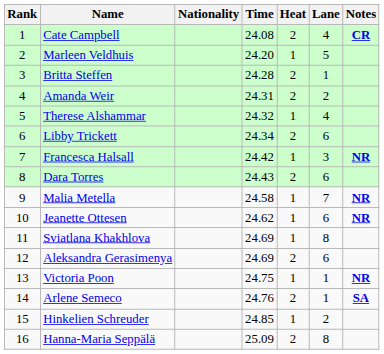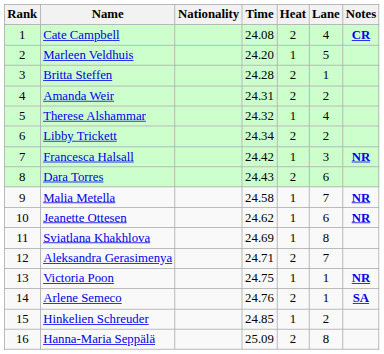Libby Trickett | Lane: 6 -> 2
Aleksandra Gerasimenya | Time: 24.69 -> 24.71
Aleksandra Gerasimenya | Lane: 6 -> 7
